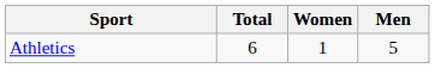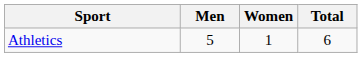columns swapped: Men <-> Total
